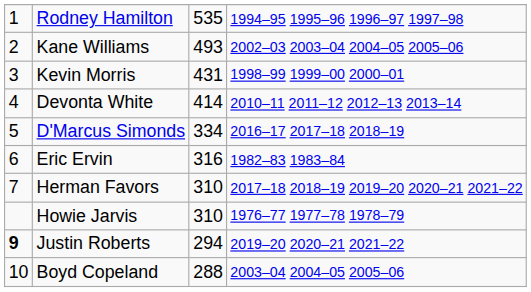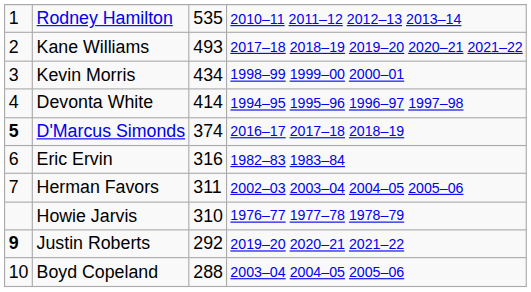Rodney Hamilton | column 4: 1994–95 1995–96 1996–97 1997–98 -> 2010–11 2011–12 2012–13 2013–14
Kane Williams | column 4: 2002–03 2003–04 2004–05 2005–06 -> 2017–18 2018–19 2019–20 2020–21 2021–22
Kevin Morris | column 3: 431 -> 434
Devonta White | column 4: 2010–11 2011–12 2012–13 2013–14 -> 1994–95 1995–96 1996–97 1997–98
D'Marcus Simonds | column 1: normal -> bold
D'Marcus Simonds | column 3: 334 -> 374
Herman Favors | column 3: 310 -> 311
Herman Favors | column 4: 2017–18 2018–19 2019–20 2020–21 2021–22 -> 2002–03 2003–04 2004–05 2005–06
Justin Roberts | column 3: 294 -> 292
